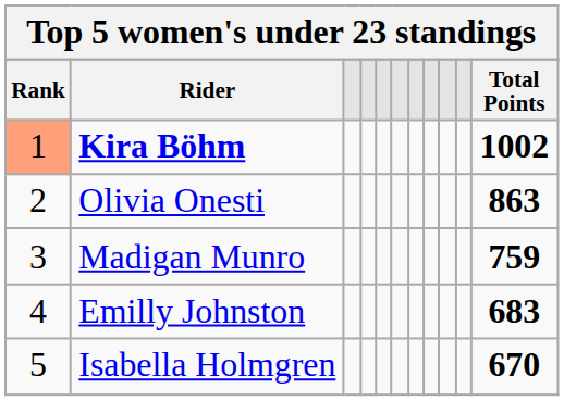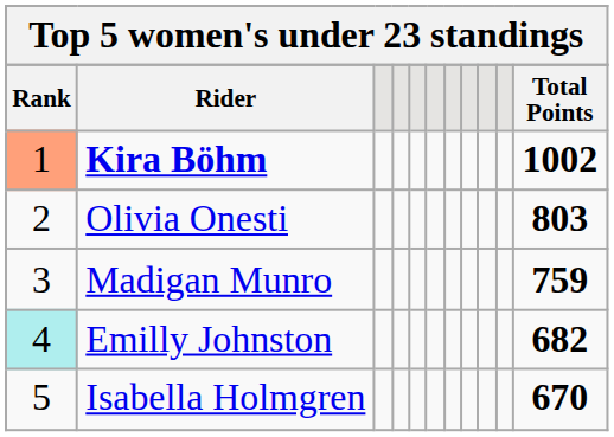Olivia Onesti | Total Points: 863 -> 803
Emilly Johnston | Rank: no background -> paleturquoise background
Emilly Johnston | Total Points: 683 -> 682
